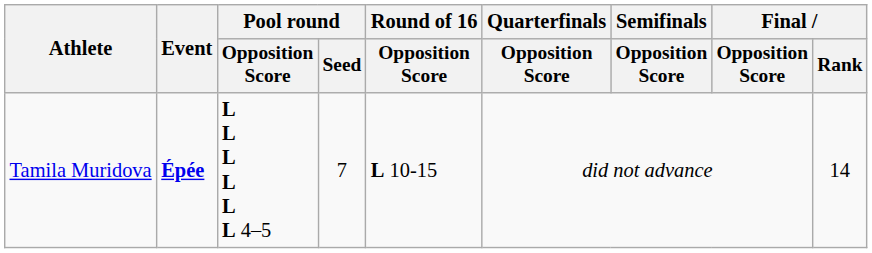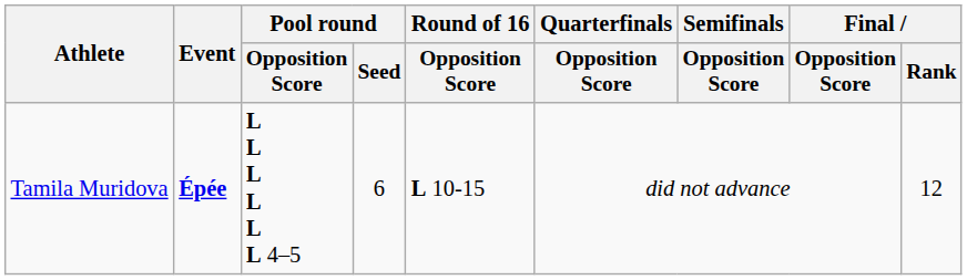Tamila Muridova | Pool round / Seed: 7 -> 6
Tamila Muridova | Final / Rank: 14 -> 12
